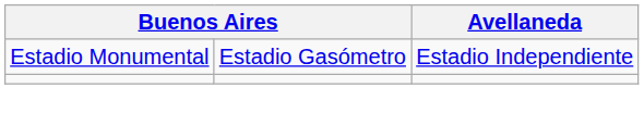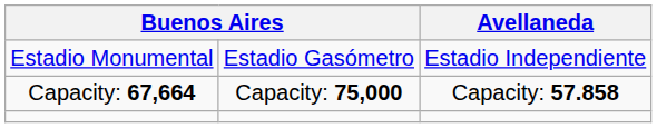+ row: Capacity: 67,664 | Capacity: 75,000 | Capacity: 57.858
